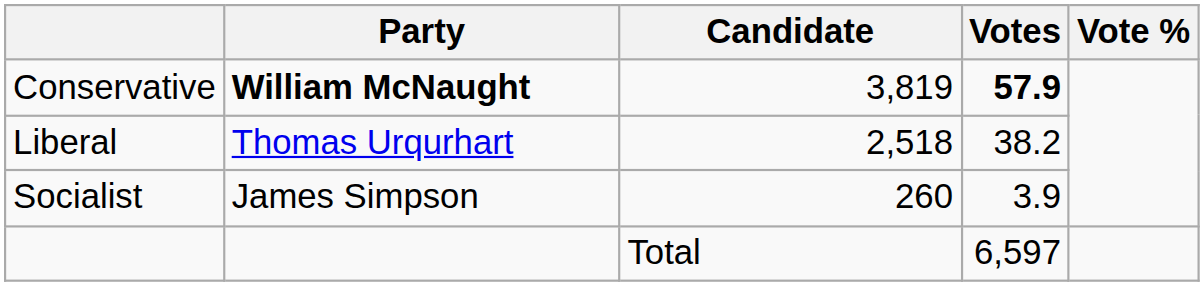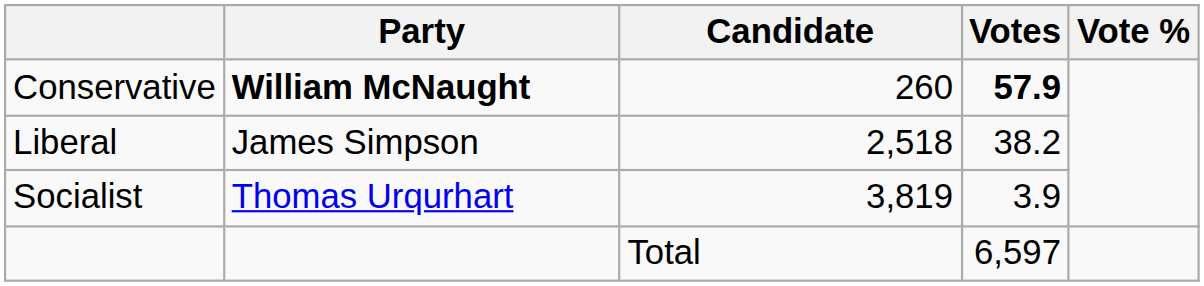Conservative | Candidate: 3,819 -> 260
Liberal | Party: Thomas Urqurhart -> James Simpson
Socialist | Party: James Simpson -> Thomas Urqurhart
Socialist | Candidate: 260 -> 3,819
